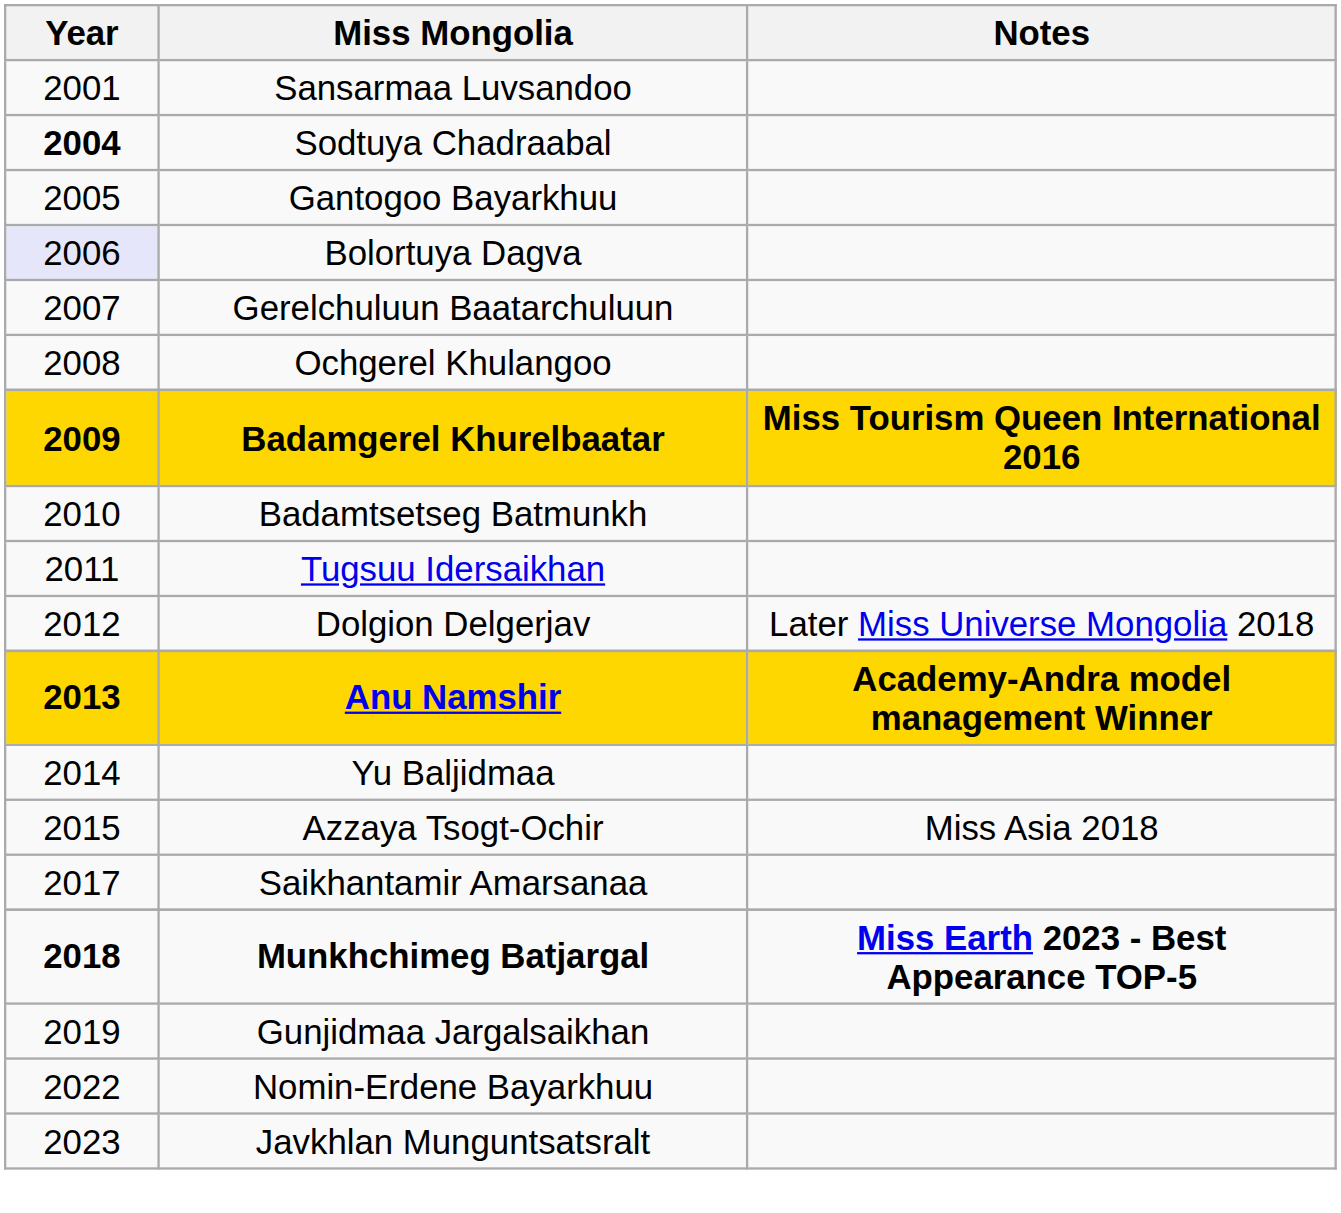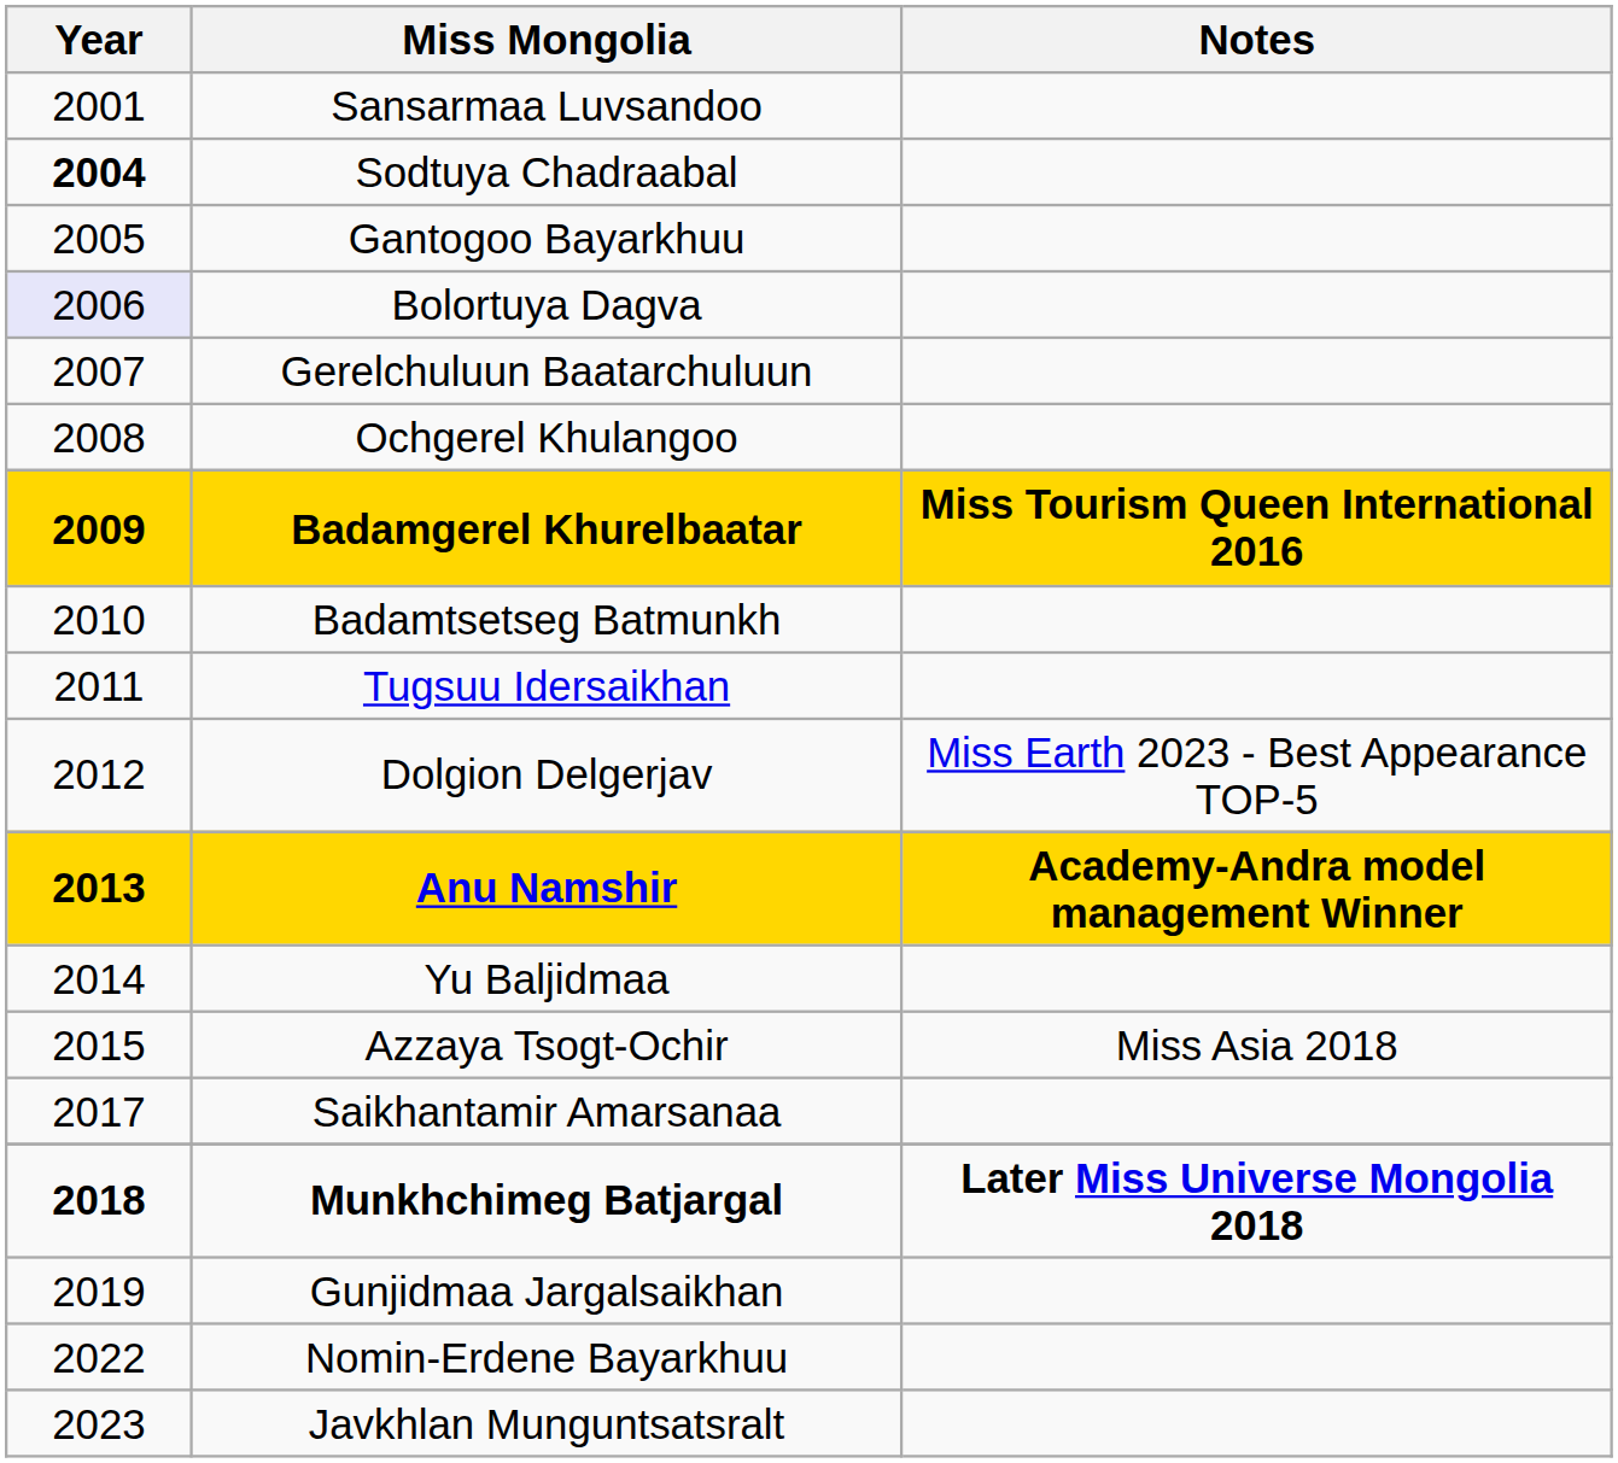Dolgion Delgerjav | Notes: Later Miss Universe Mongolia 2018 -> Miss Earth 2023 - Best Appearance TOP-5
Munkhchimeg Batjargal | Notes: Miss Earth 2023 - Best Appearance TOP-5 -> Later Miss Universe Mongolia 2018
